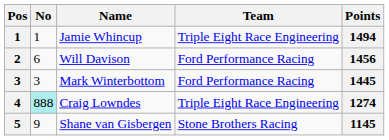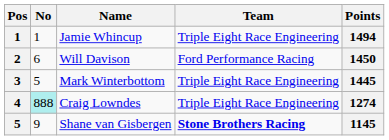Will Davison | Points: 1456 -> 1450
Mark Winterbottom | No: 3 -> 5
Mark Winterbottom | Team: Ford Performance Racing -> Triple Eight Race Engineering
Shane van Gisbergen | Team: normal -> bold
